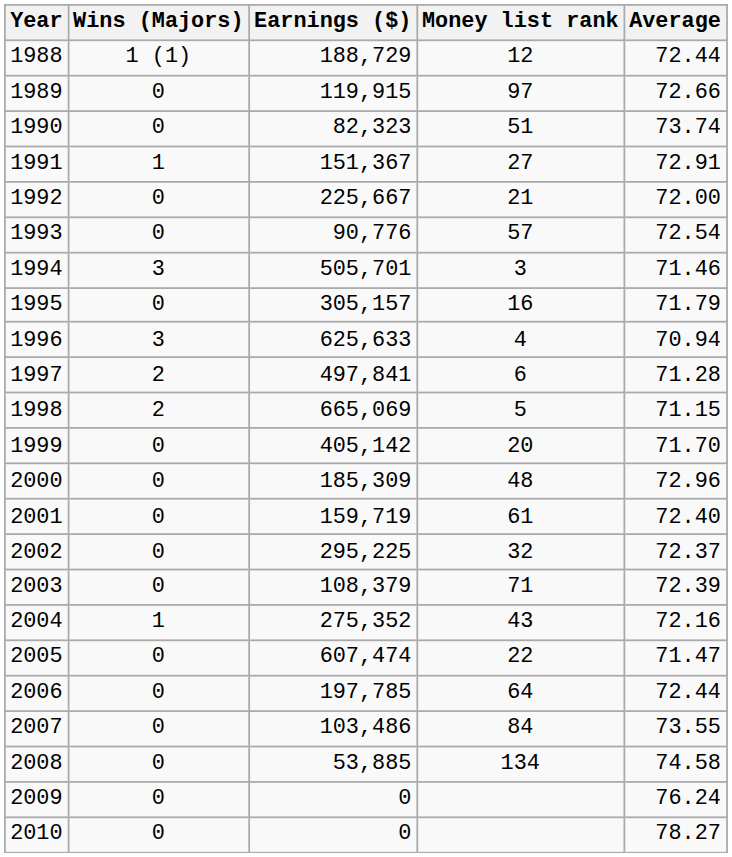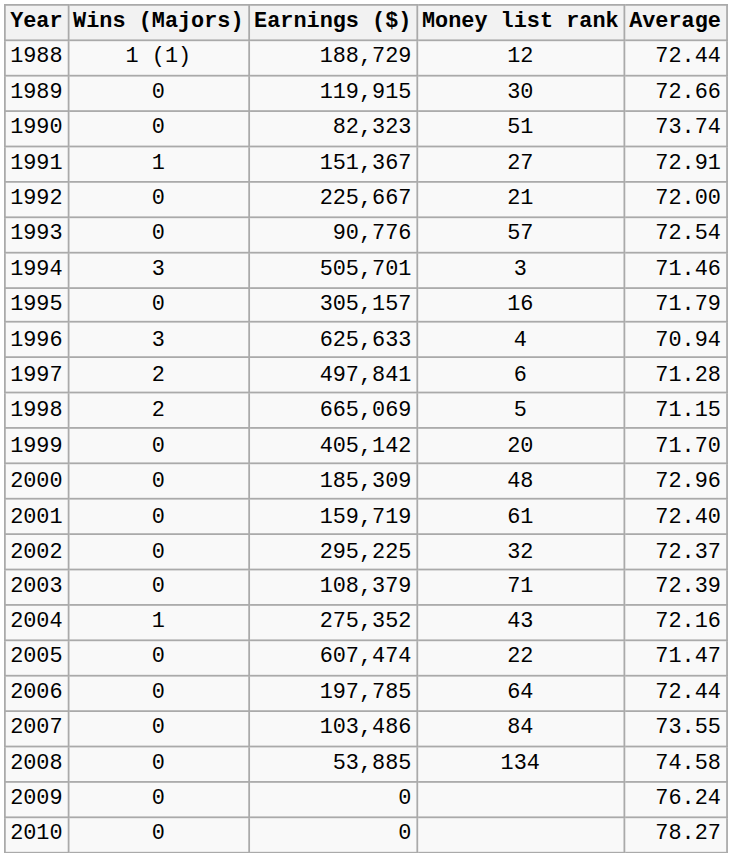1989 | Money list rank: 97 -> 30
